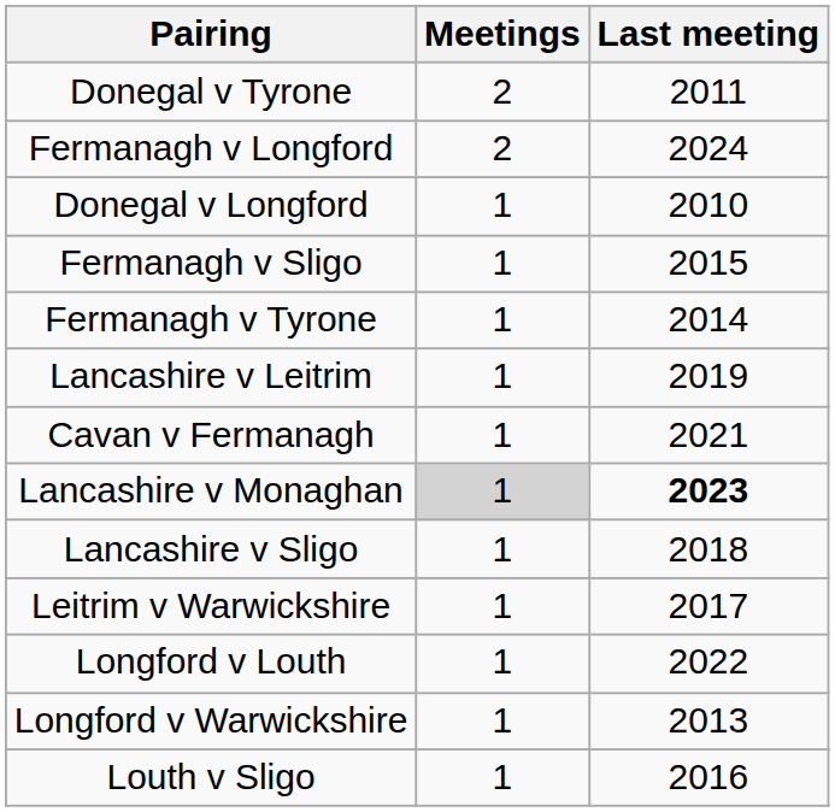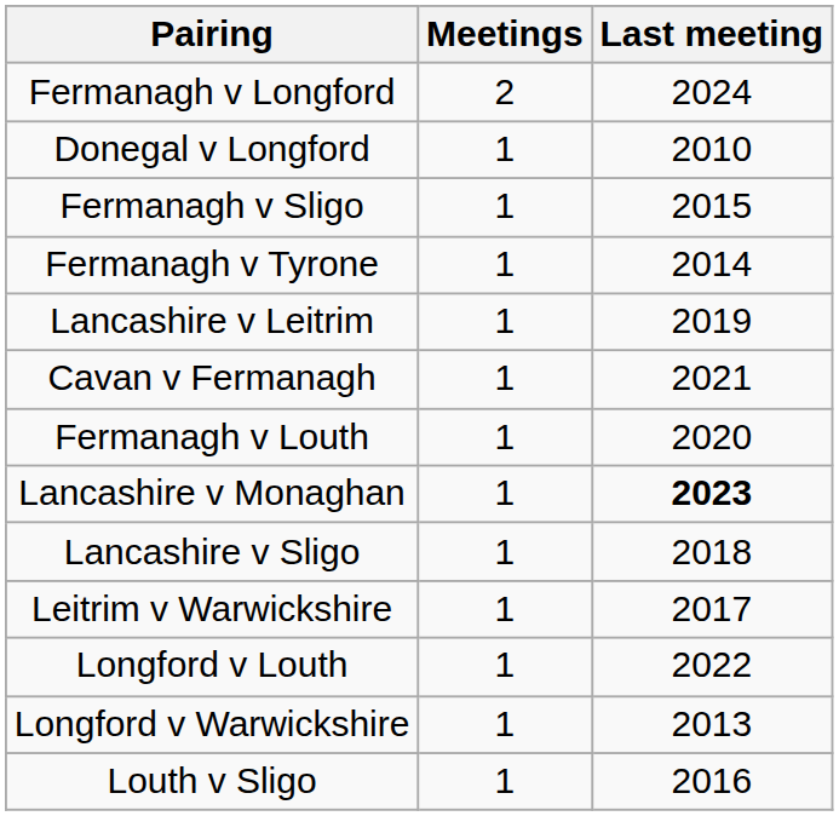- row: Donegal v Tyrone | 2 | 2011
+ row: Fermanagh v Louth | 1 | 2020
Lancashire v Monaghan | Meetings: lightgrey background -> no background
